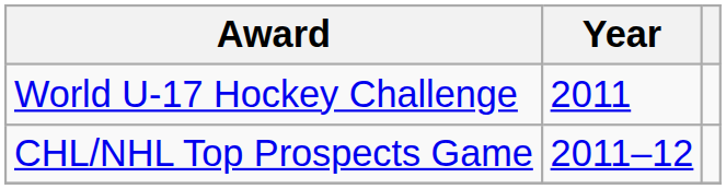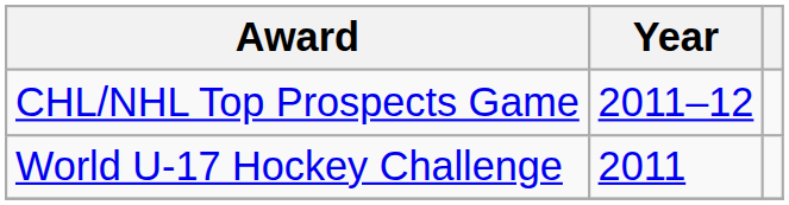rows swapped: World U-17 Hockey Challenge <-> CHL/NHL Top Prospects Game
